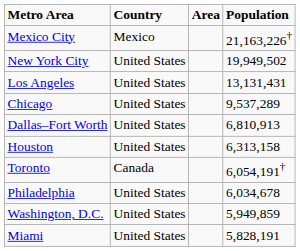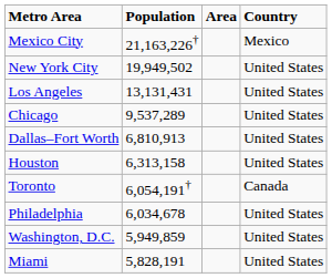columns swapped: Population <-> Country
